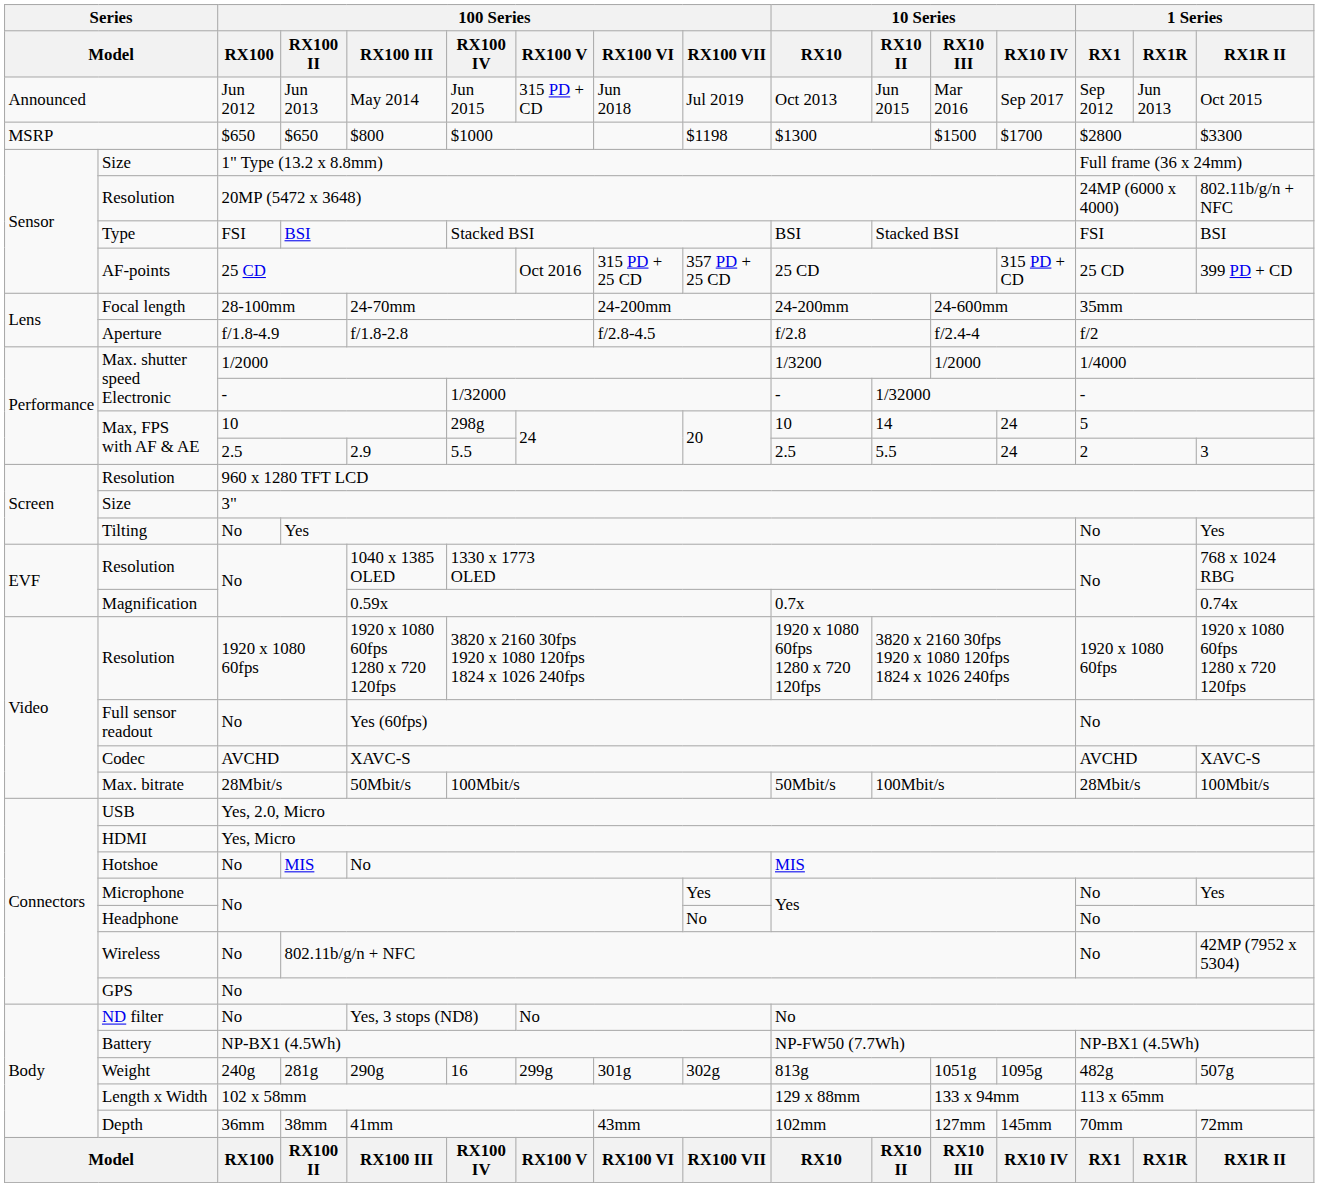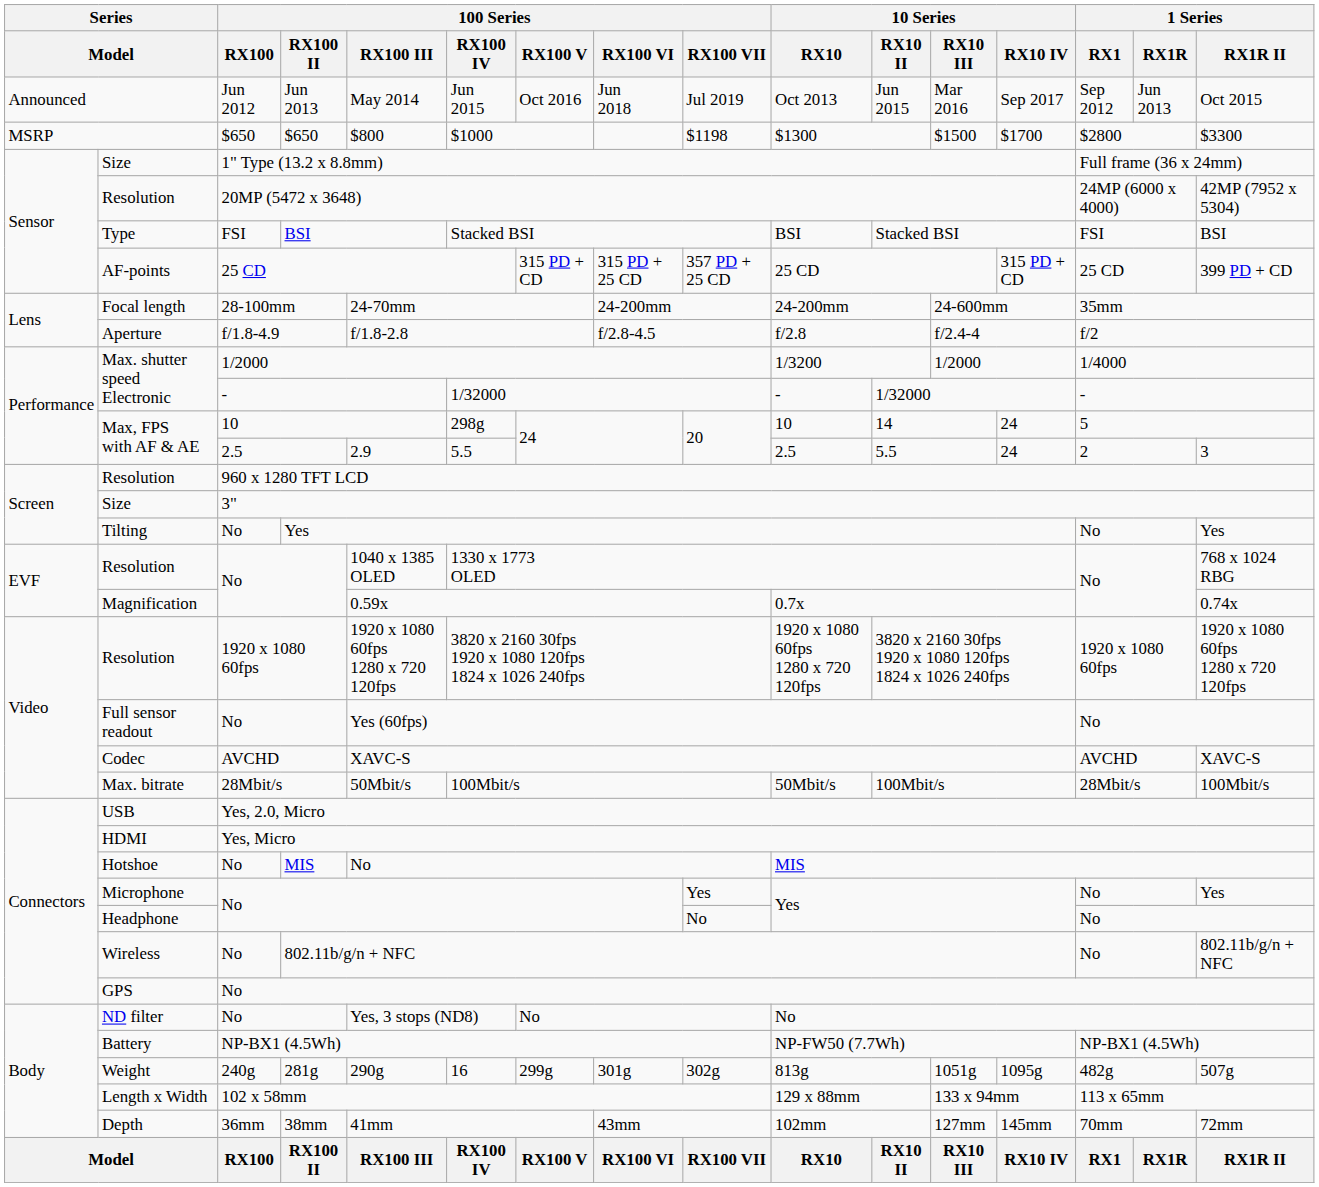Announced | 100 Series / RX100 V: 315 PD + CD -> Oct 2016
Resolution / 20MP (5472 x 3648) | 1 Series / RX1R II: 802.11b/g/n + NFC -> 42MP (7952 x 5304)
AF-points | 100 Series / RX100 V: Oct 2016 -> 315 PD + CD
Wireless | 1 Series / RX1R II: 42MP (7952 x 5304) -> 802.11b/g/n + NFC
